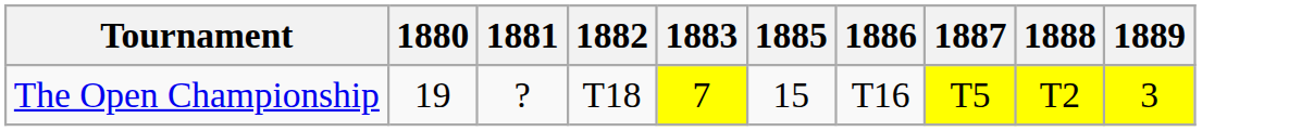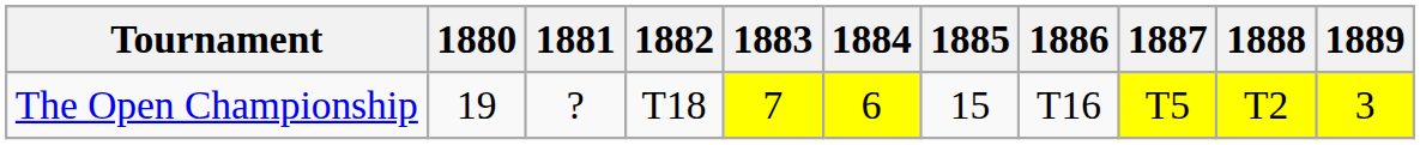+ column: 1884 | 6
